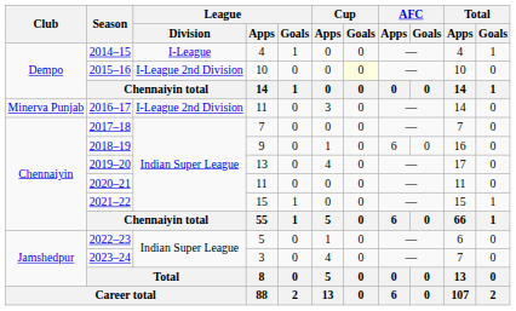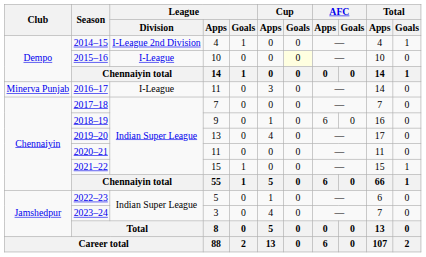2014–15 | League / Division: I-League -> I-League 2nd Division
2015–16 | League / Division: I-League 2nd Division -> I-League
2016–17 | League / Division: I-League 2nd Division -> I-League
